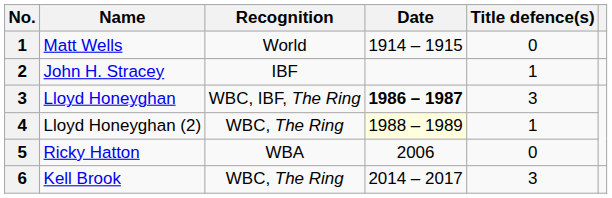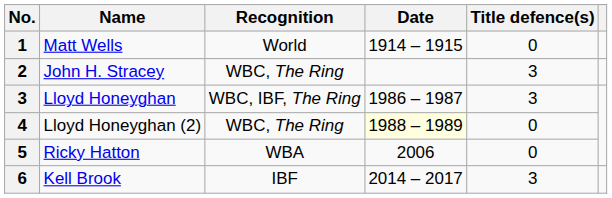John H. Stracey | Recognition: IBF -> WBC, The Ring
John H. Stracey | Title defence(s): 1 -> 3
Lloyd Honeyghan | Date: bold -> normal
Lloyd Honeyghan (2) | Title defence(s): 1 -> 0
Kell Brook | Recognition: WBC, The Ring -> IBF
